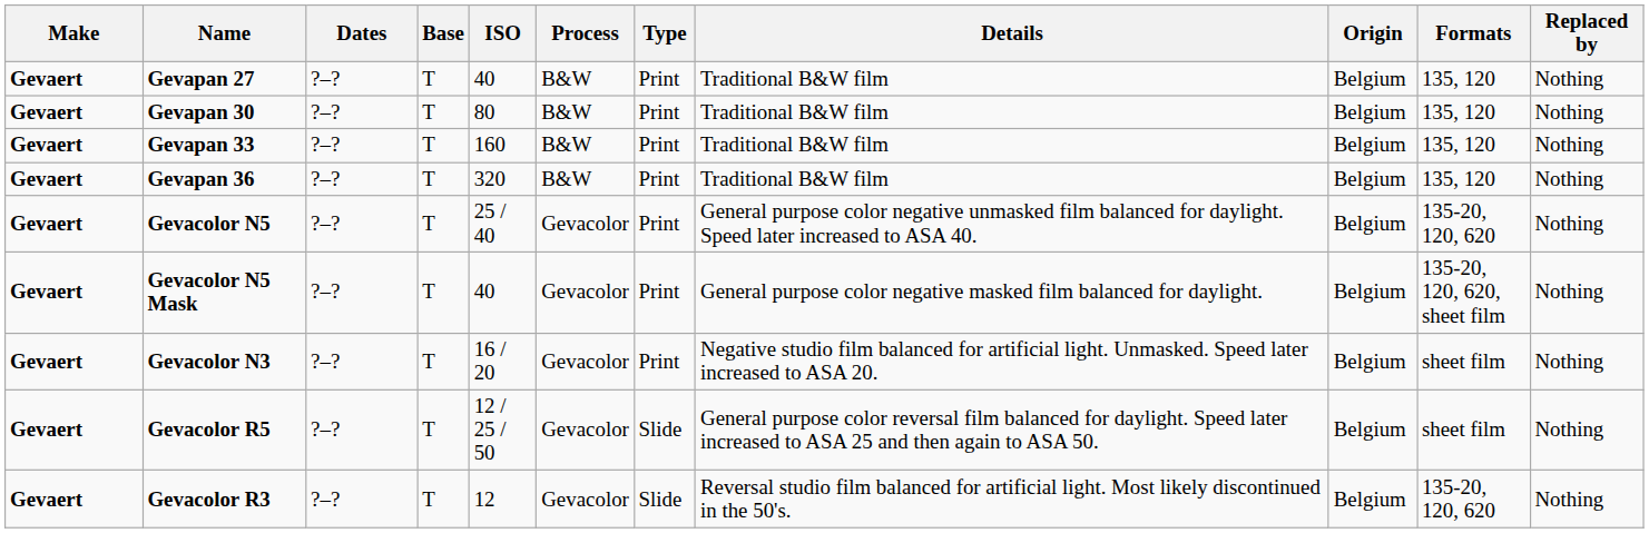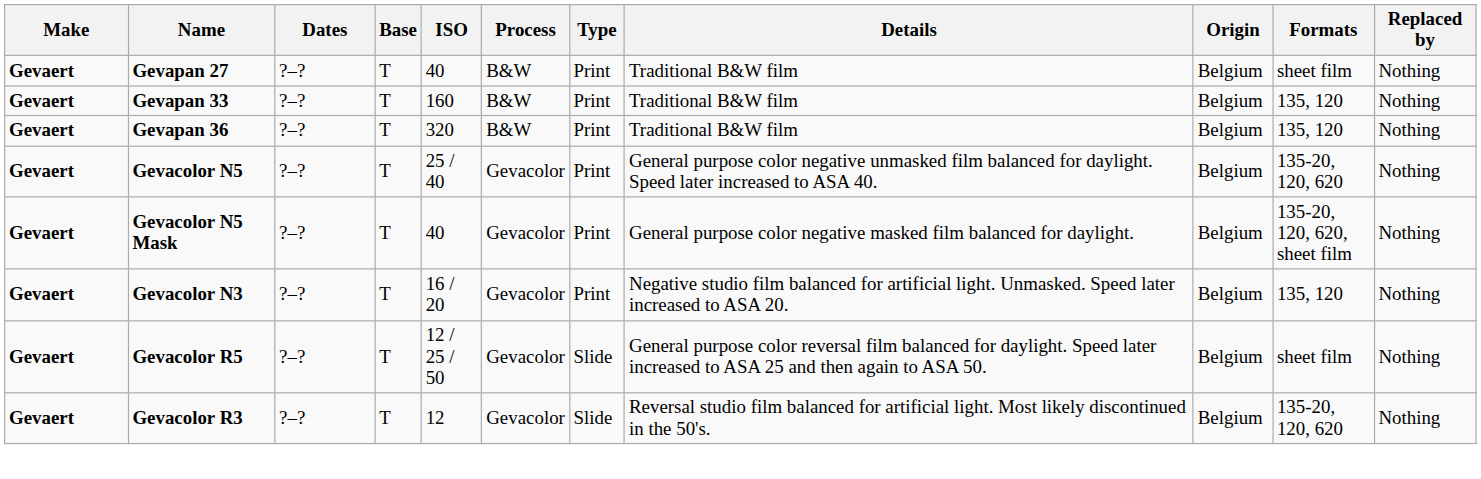Gevapan 27 | Formats: 135, 120 -> sheet film
- row: Gevaert | Gevapan 30 | ?–? | T | 80 | B&W | Print | Traditional B&W film | Belgium | 135, 120 | Nothing
Gevacolor N3 | Formats: sheet film -> 135, 120
